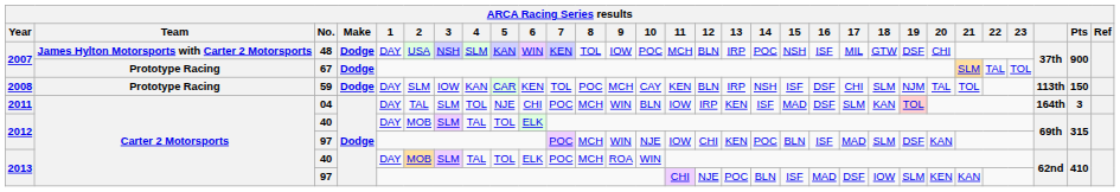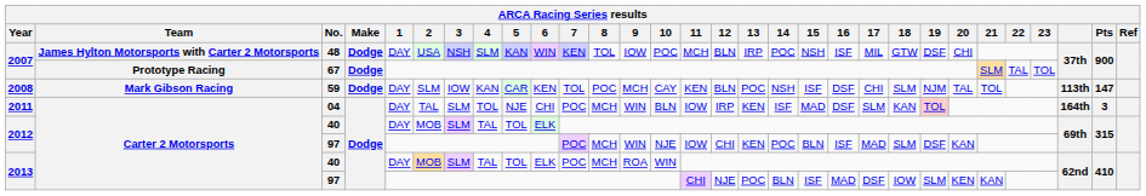59 | Team: Prototype Racing -> Mark Gibson Racing
59 | 13: IRP -> POC
59 | Pts: 150 -> 147
